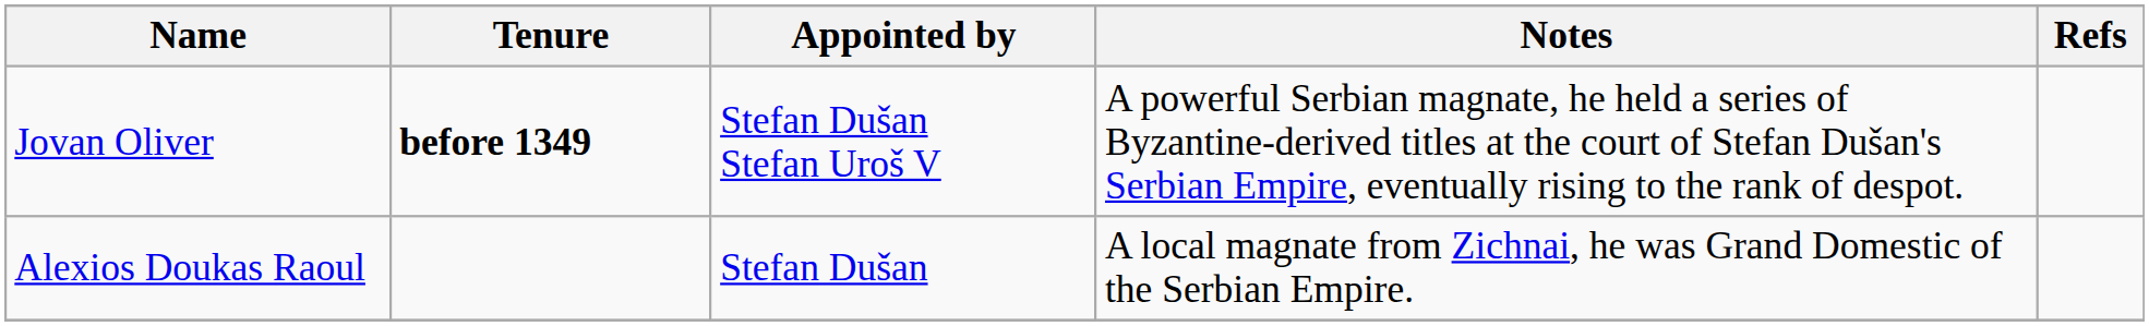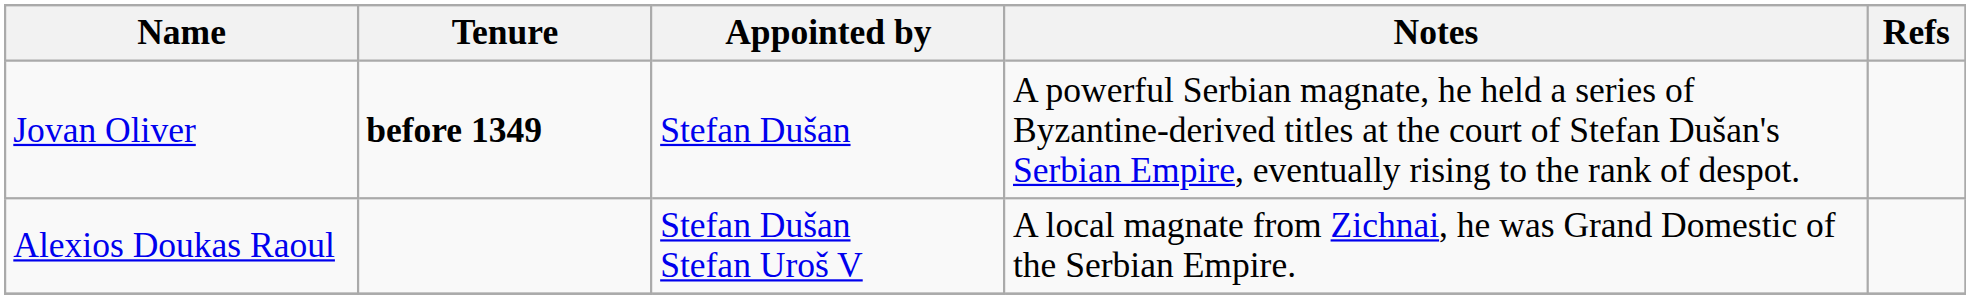Jovan Oliver | Appointed by: Stefan Dušan Stefan Uroš V -> Stefan Dušan
Alexios Doukas Raoul | Appointed by: Stefan Dušan -> Stefan Dušan Stefan Uroš V
